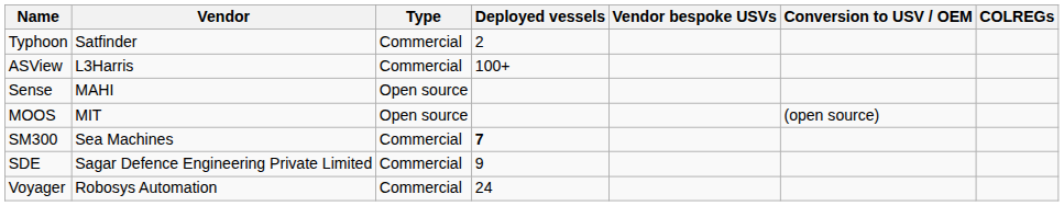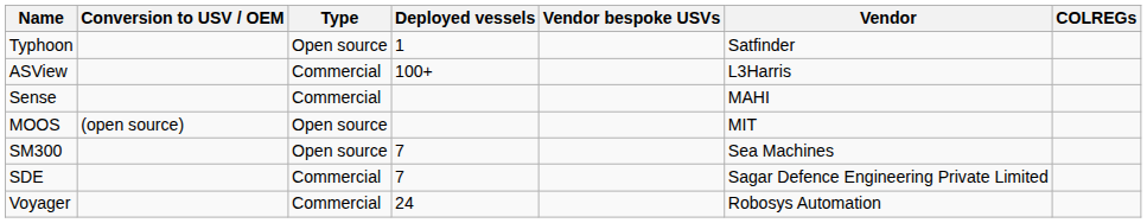columns swapped: Vendor <-> Conversion to USV / OEM
Typhoon | Type: Commercial -> Open source
Typhoon | Deployed vessels: 2 -> 1
Sense | Type: Open source -> Commercial
SM300 | Type: Commercial -> Open source
SM300 | Deployed vessels: bold -> normal
SDE | Deployed vessels: 9 -> 7
